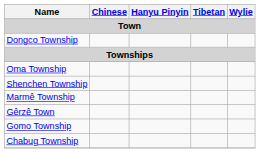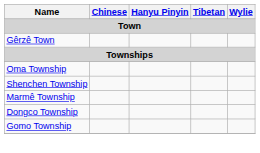rows swapped: Gêrzê Town <-> Dongco Township
- row: Chabug Township
